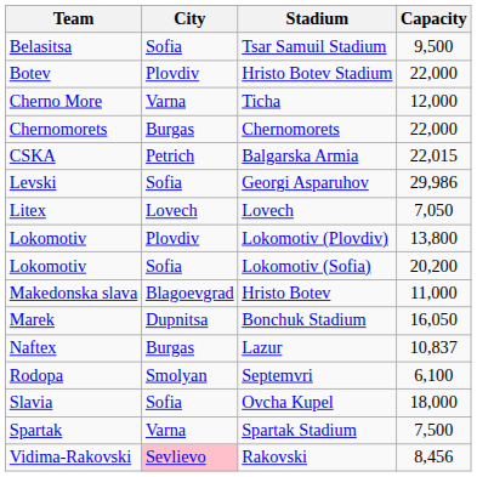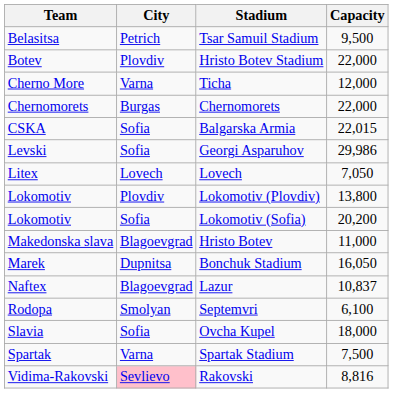Tsar Samuil Stadium | City: Sofia -> Petrich
Balgarska Armia | City: Petrich -> Sofia
Lazur | City: Burgas -> Blagoevgrad
Rakovski | Capacity: 8,456 -> 8,816
